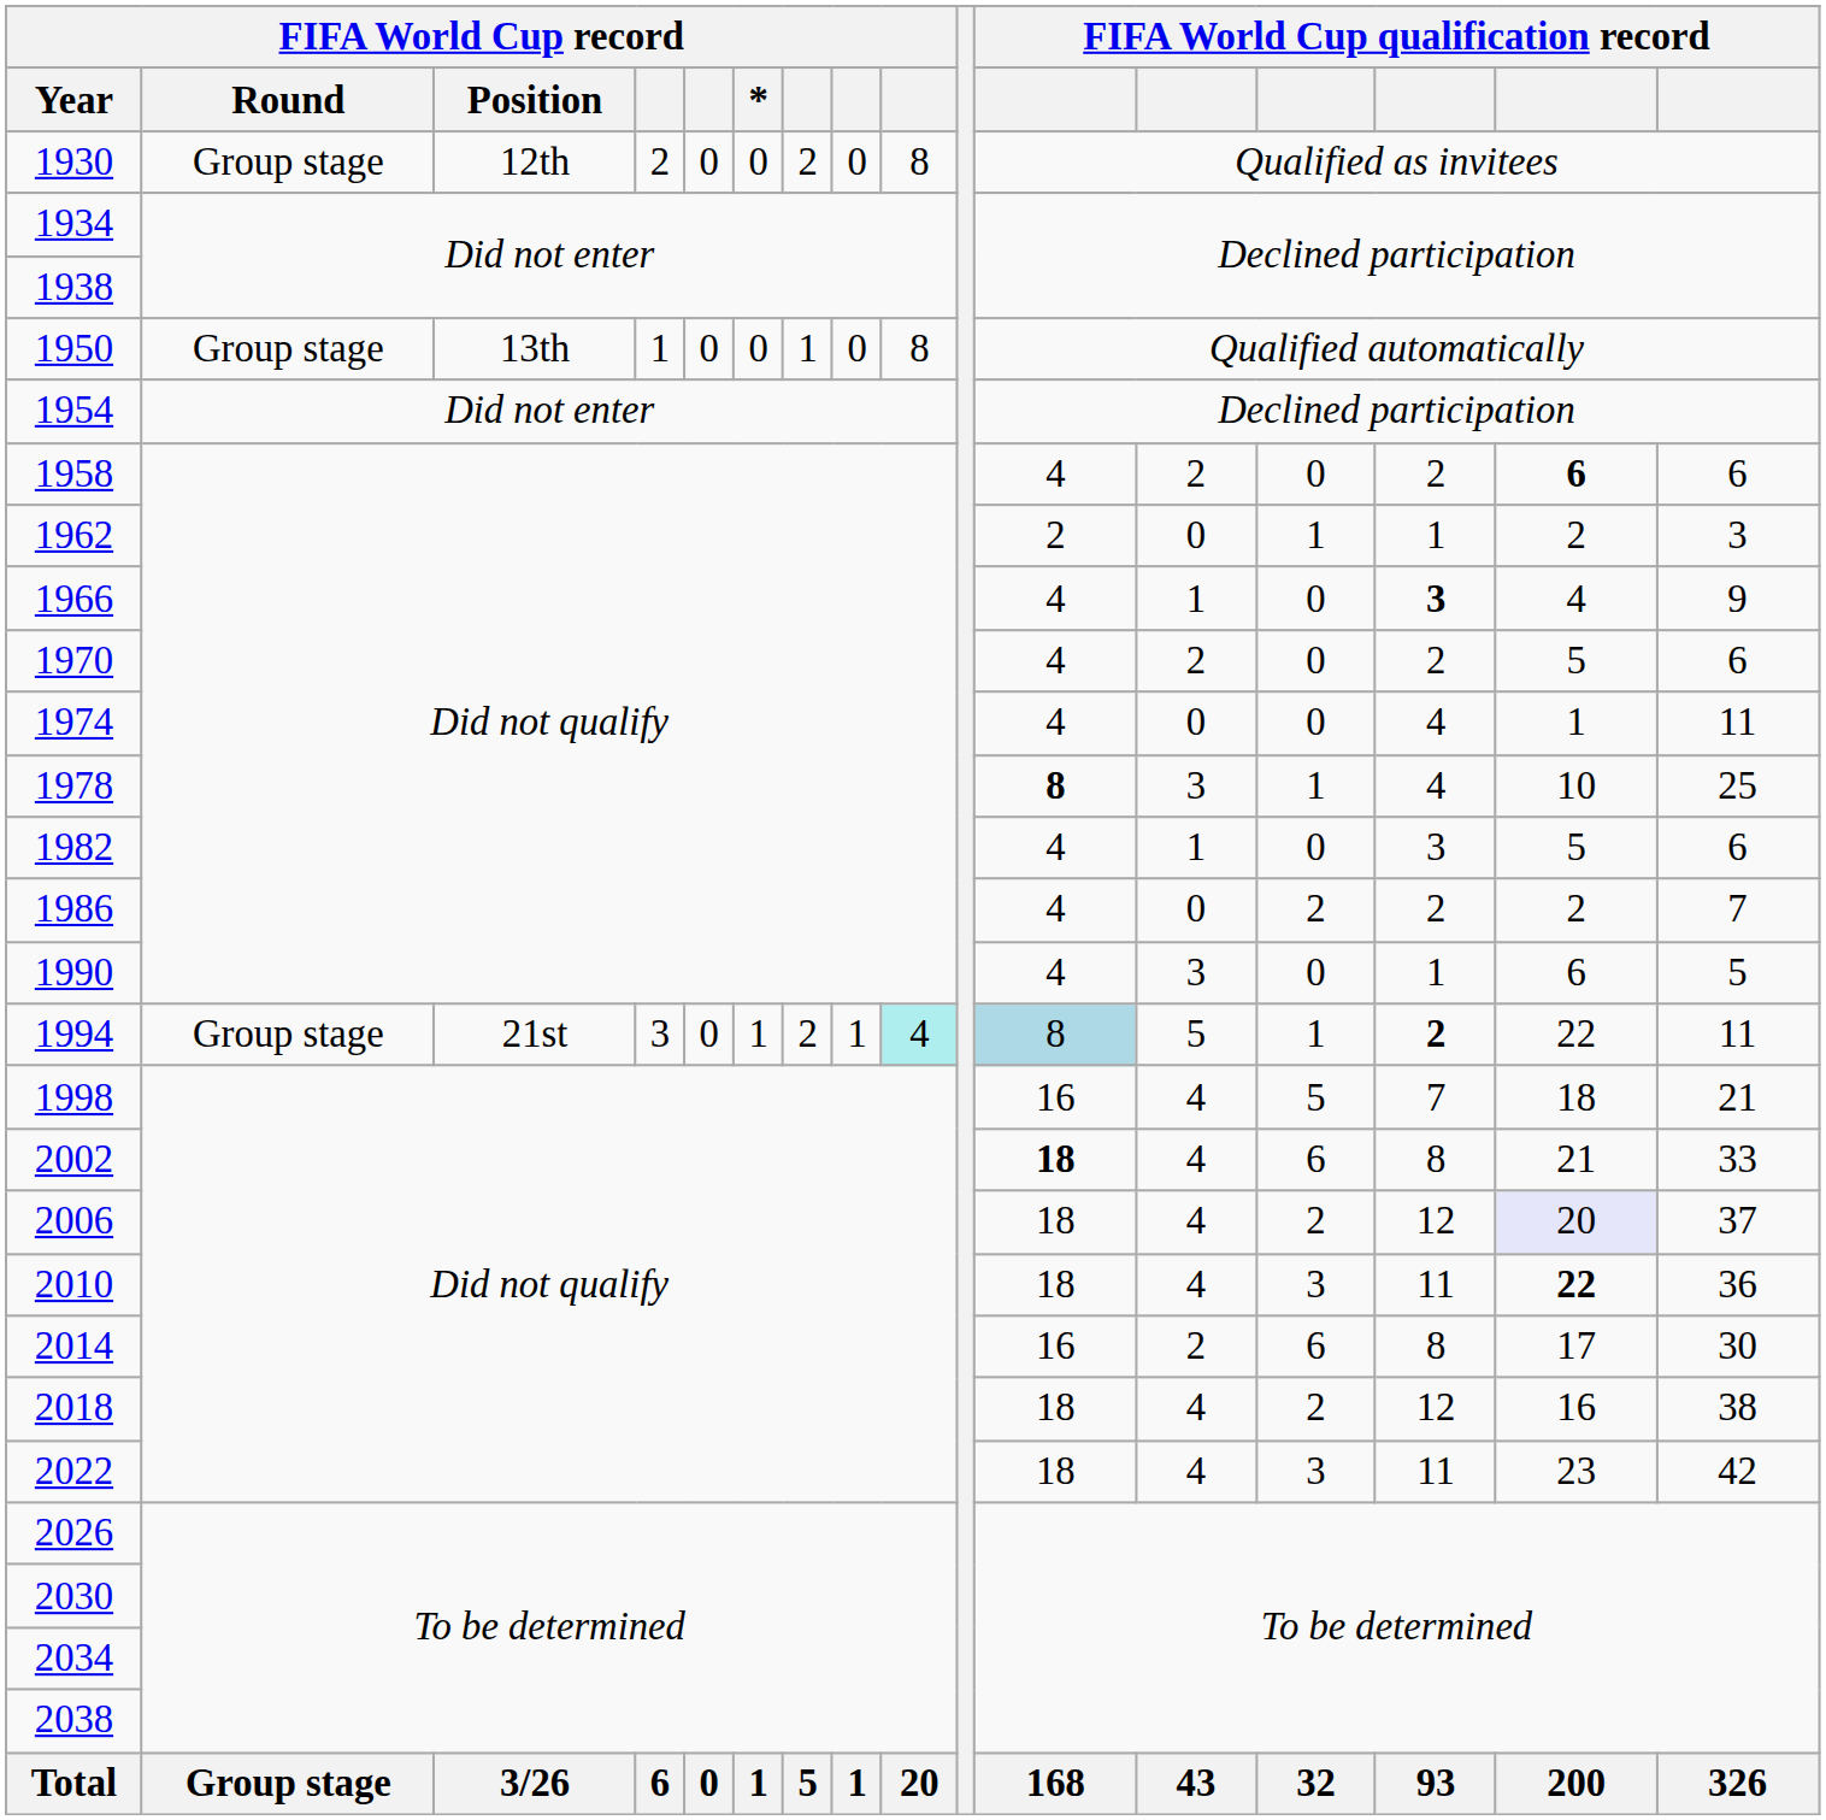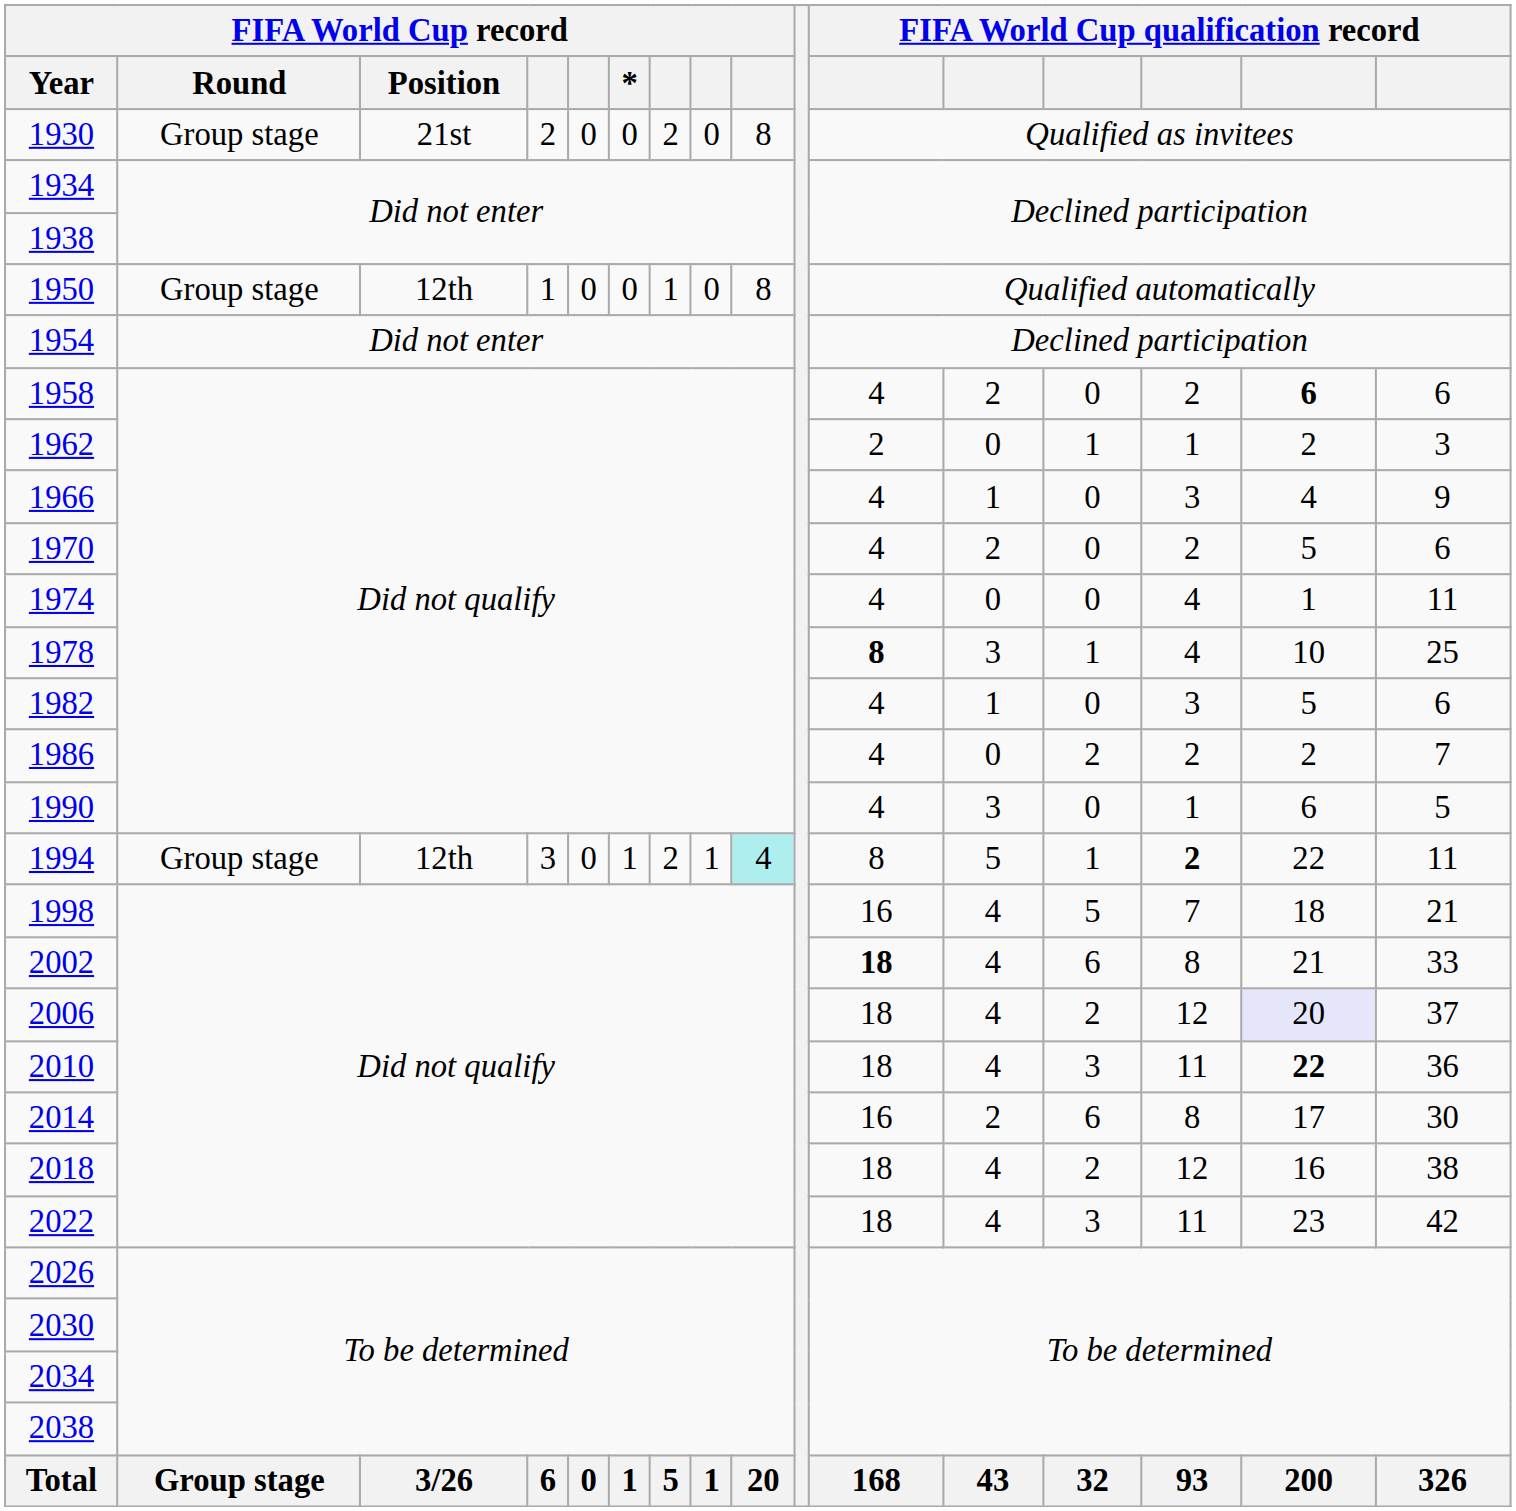1930 | FIFA World Cup record / Position: 12th -> 21st
1950 | FIFA World Cup record / Position: 13th -> 12th
1966 | column 14: bold -> normal
1994 | FIFA World Cup record / Position: 21st -> 12th
1994 | column 11: lightblue background -> no background
